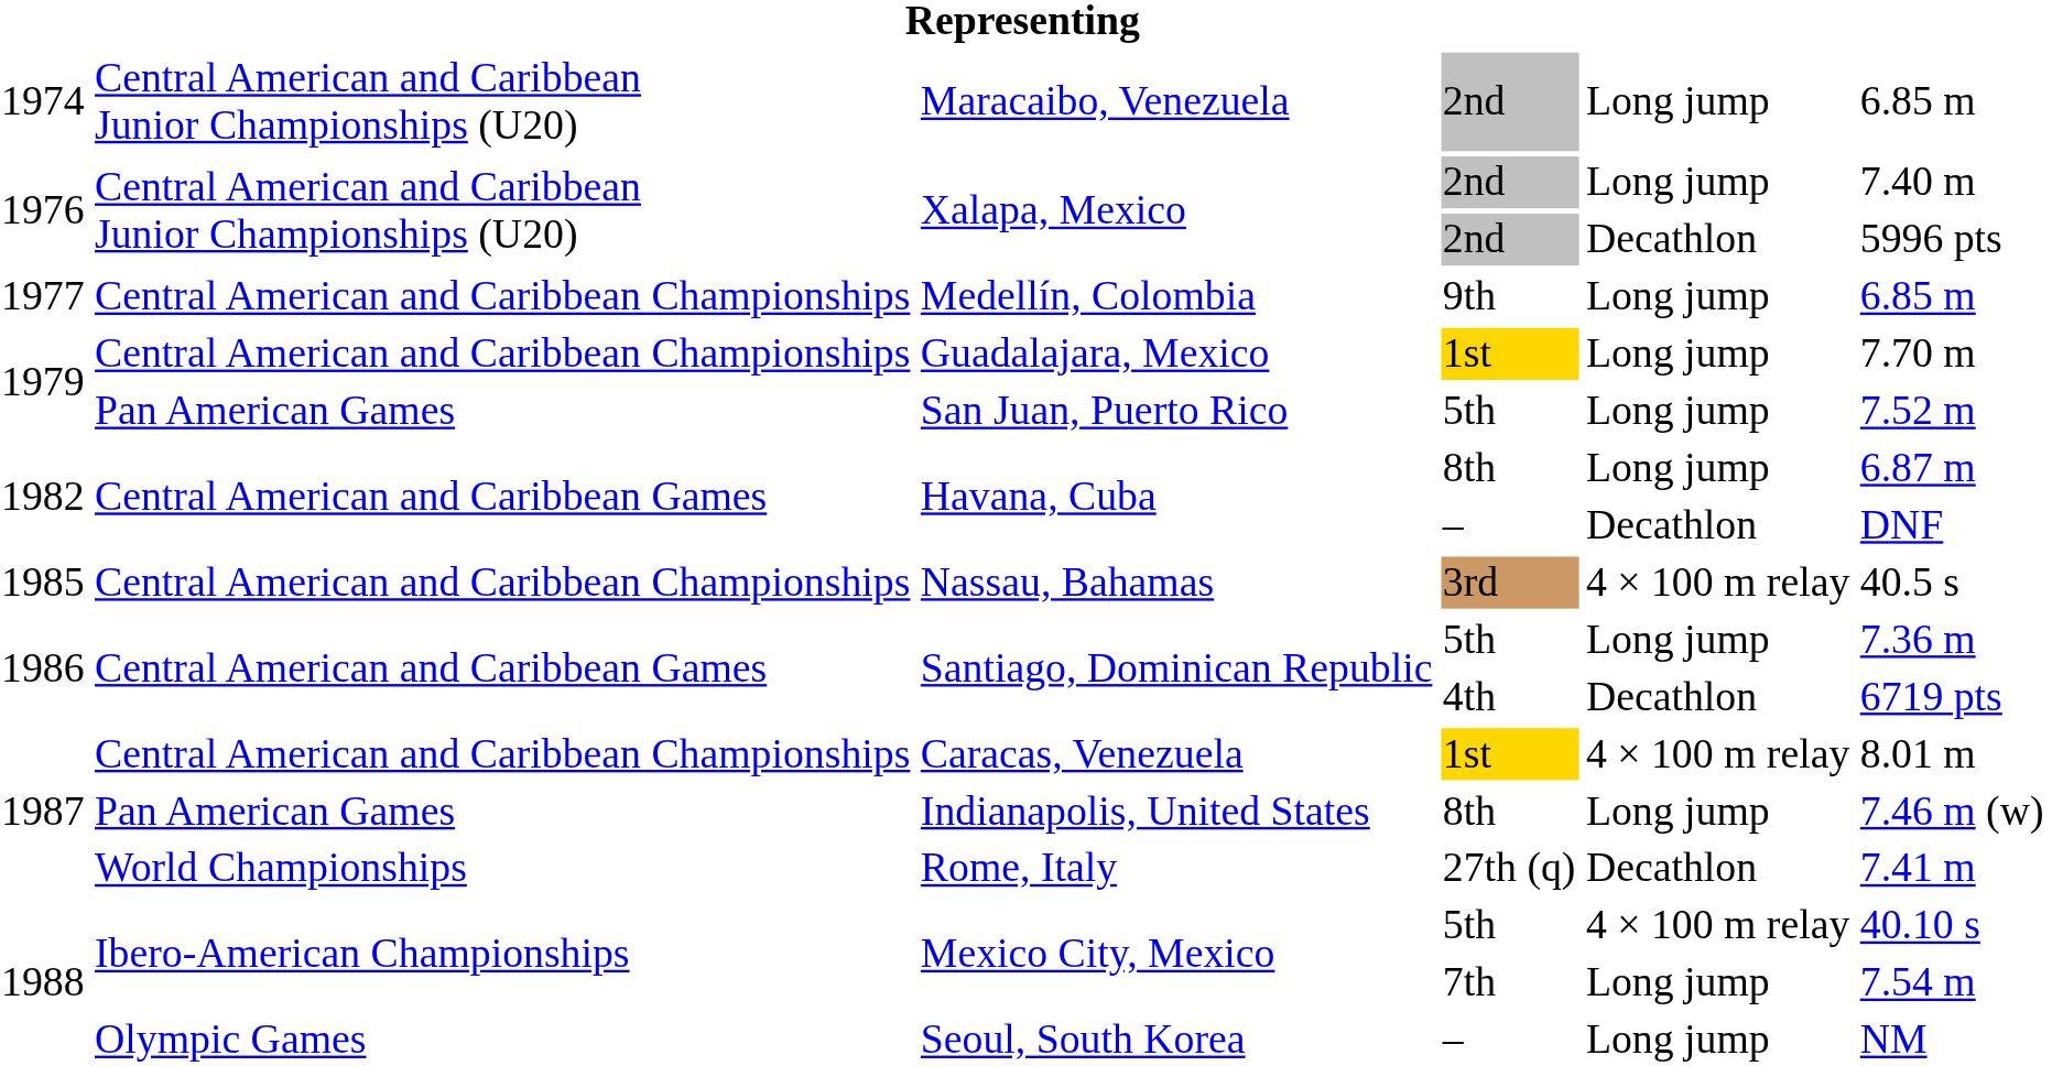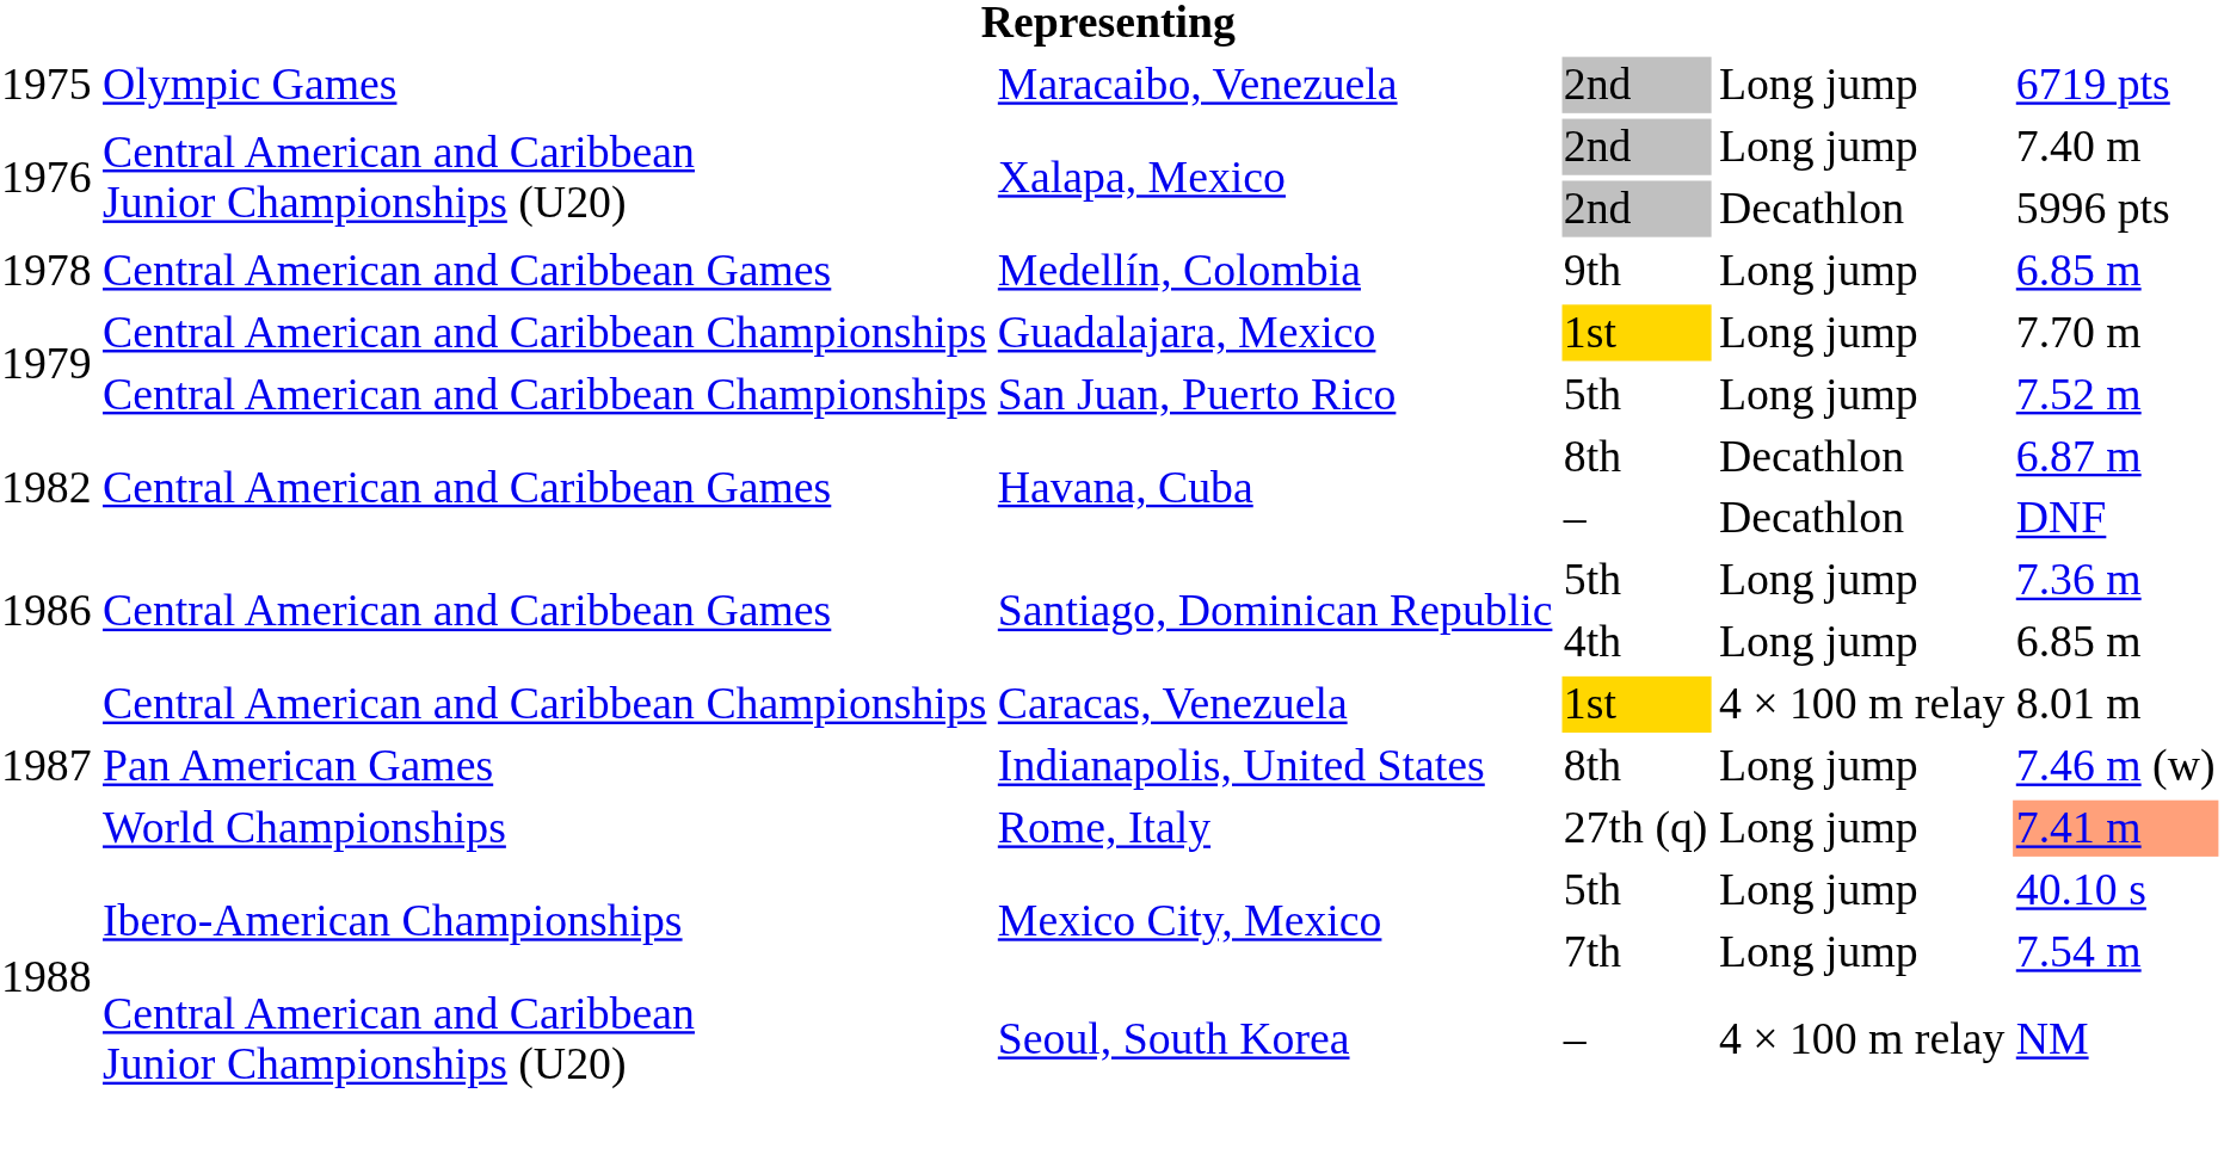Maracaibo, Venezuela | column 1: 1974 -> 1975
Maracaibo, Venezuela | column 2: Central American and Caribbean Junior Championships (U20) -> Olympic Games
Maracaibo, Venezuela | column 6: 6.85 m -> 6719 pts
Medellín, Colombia | column 1: 1977 -> 1978
Medellín, Colombia | column 2: Central American and Caribbean Championships -> Central American and Caribbean Games
San Juan, Puerto Rico | column 2: Pan American Games -> Central American and Caribbean Championships
Havana, Cuba / 8th | column 5: Long jump -> Decathlon
- row: 1985 | Central American and Caribbean Championships | Nassau, Bahamas | 3rd | 4 × 100 m relay | 40.5 s
Santiago, Dominican Republic / 4th | column 5: Decathlon -> Long jump
Santiago, Dominican Republic / 4th | column 6: 6719 pts -> 6.85 m
Rome, Italy | column 5: Decathlon -> Long jump
Rome, Italy | column 6: no background -> lightsalmon background
Mexico City, Mexico / 5th | column 5: 4 × 100 m relay -> Long jump
Seoul, South Korea | column 2: Olympic Games -> Central American and Caribbean Junior Championships (U20)
Seoul, South Korea | column 5: Long jump -> 4 × 100 m relay
